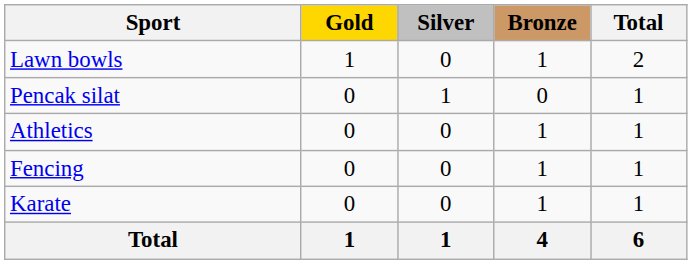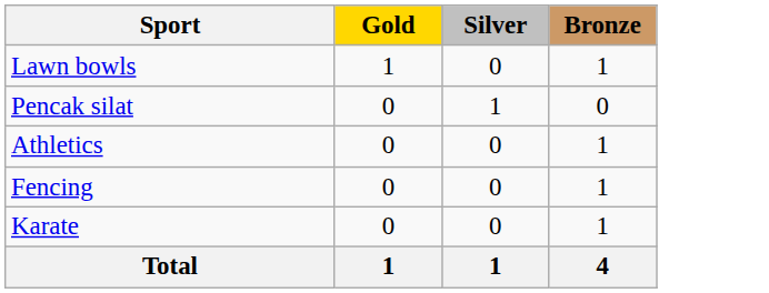- column: Total | 2 | 1 | 1 | 1 | 1 | 6
